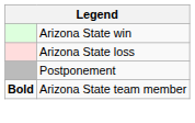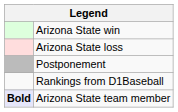+ row: Rankings from D1Baseball
Arizona State team member | column 1: no background -> lavender background
